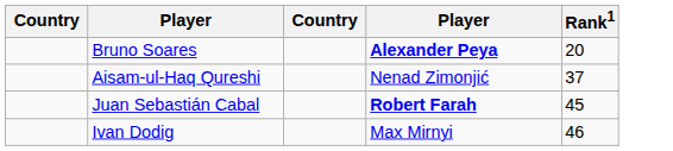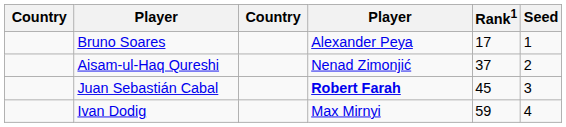+ column: Seed | 1 | 2 | 3 | 4
Bruno Soares | column 4: bold -> normal
Bruno Soares | Rank1: 20 -> 17
Ivan Dodig | Rank1: 46 -> 59
